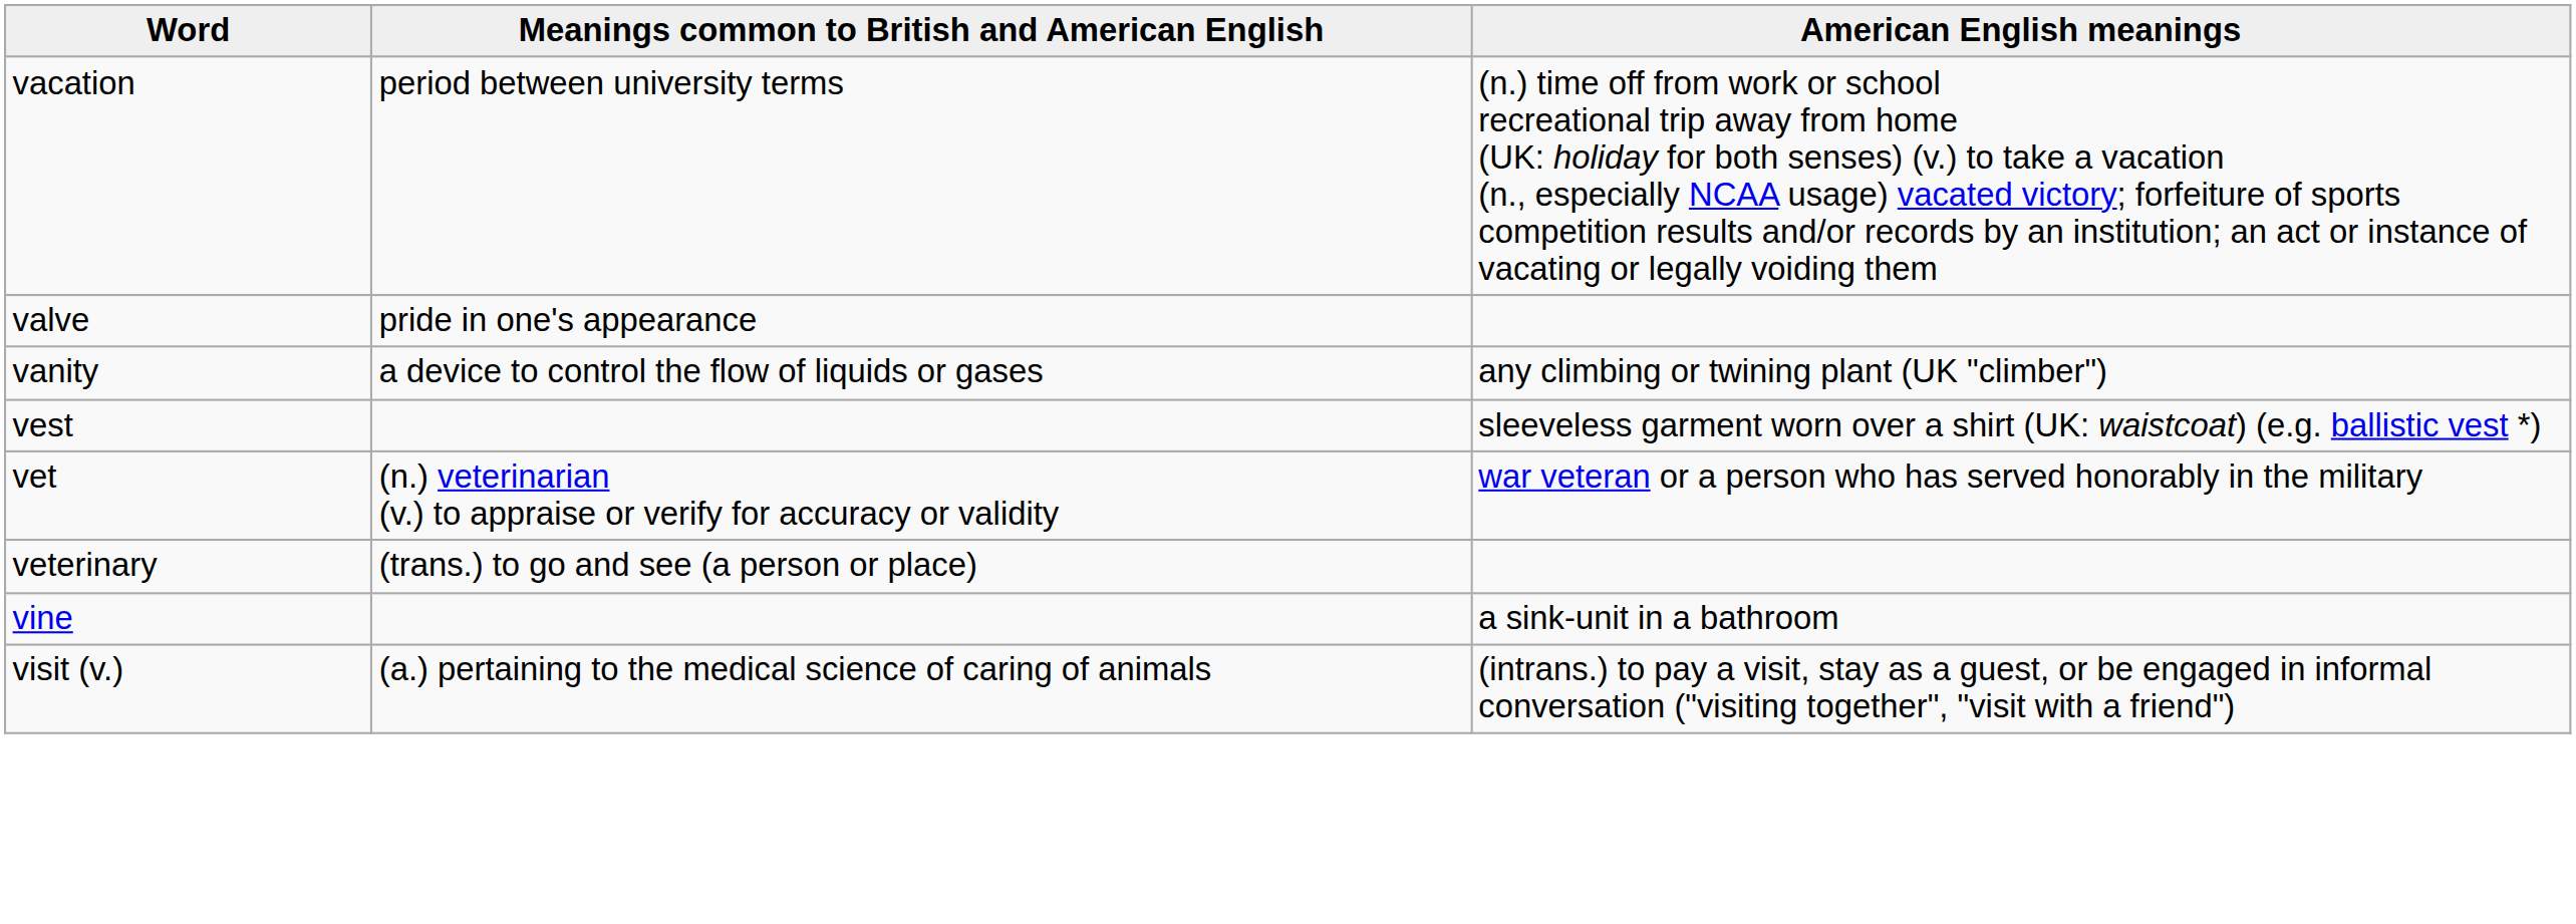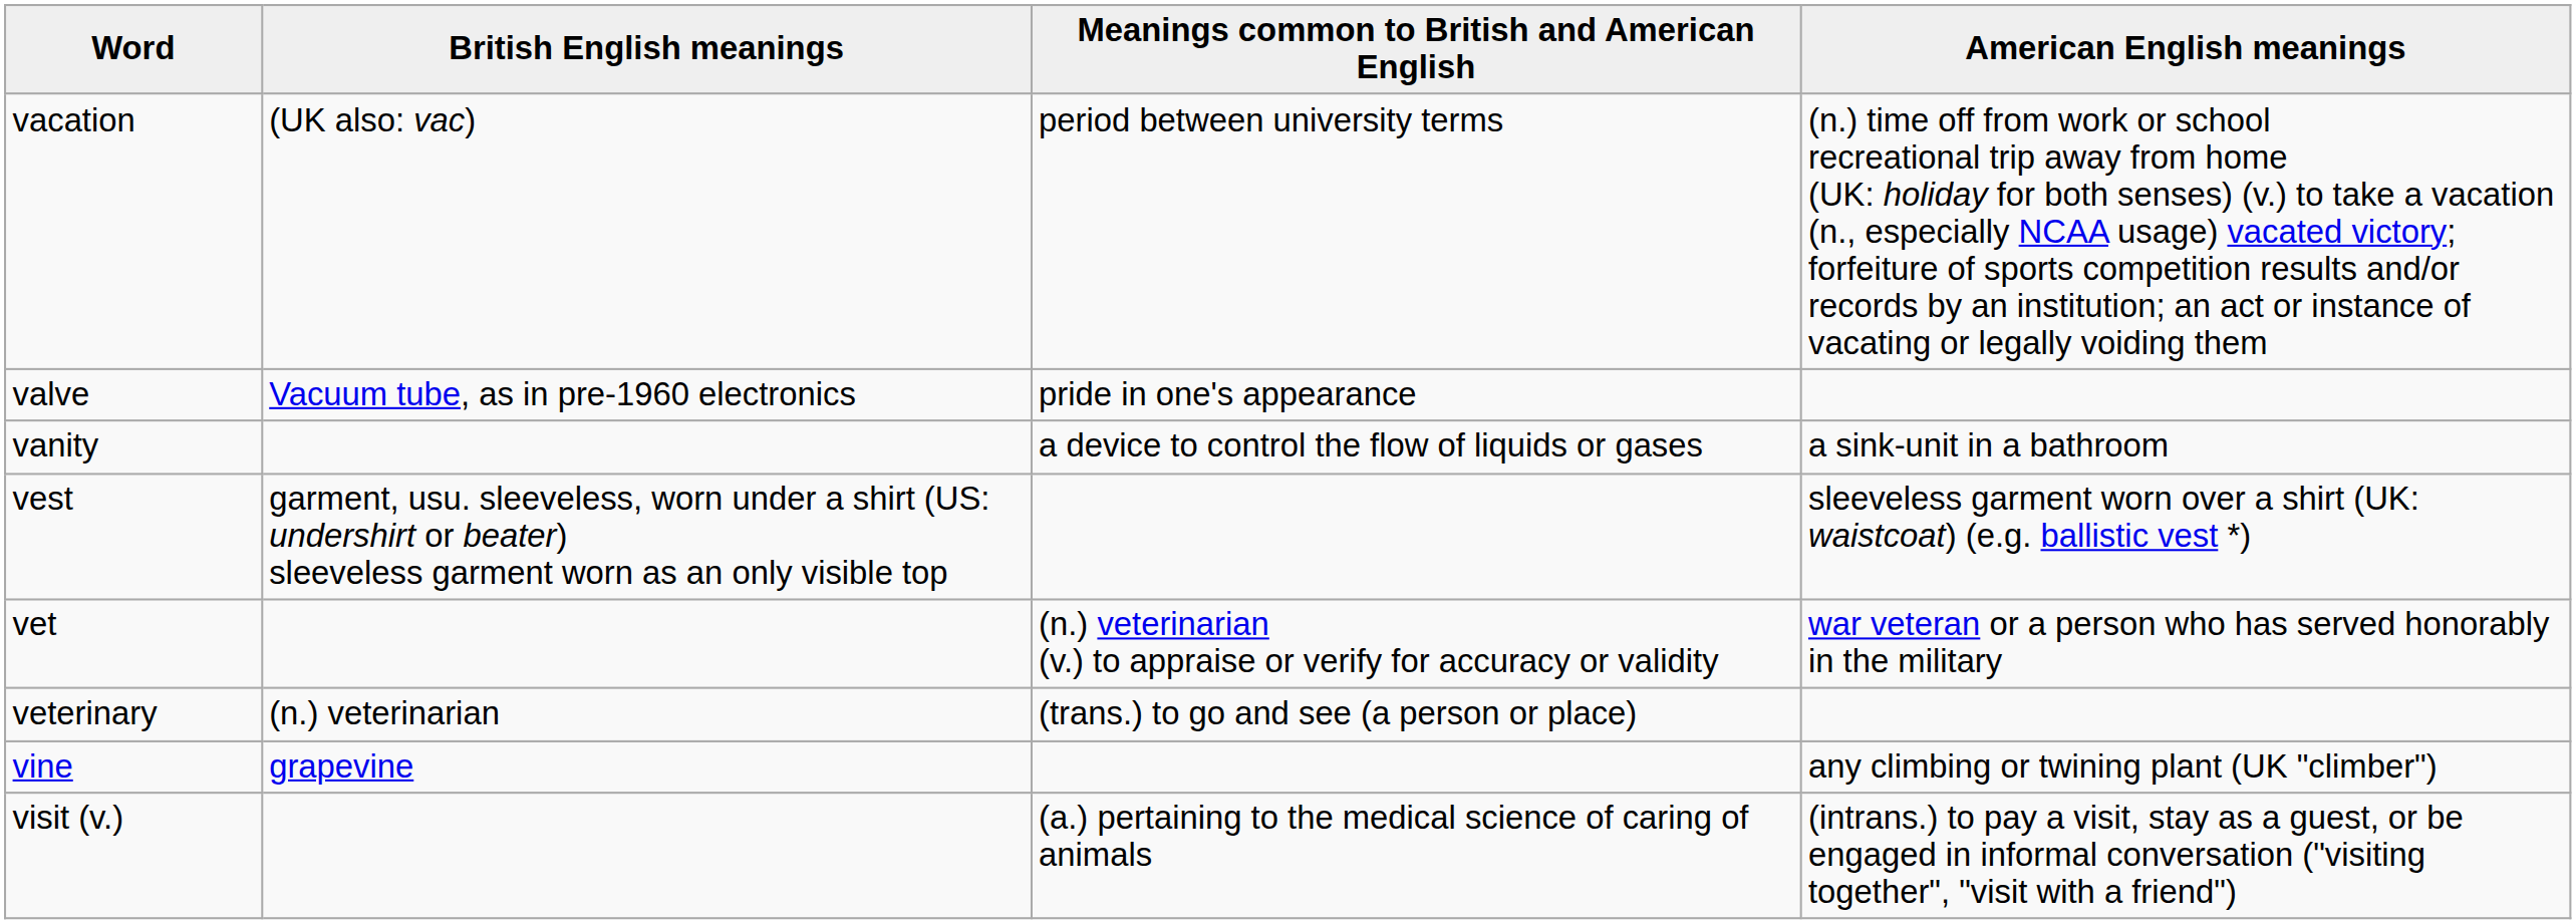+ column: British English meanings | (UK also: vac) | Vacuum tube, as in pre-1960 electronics | garment, usu. sleeveless, worn under a shirt (US: undershirt or beater) sleeveless garment worn as an only visible top | (n.) veterinarian | grapevine
vanity | American English meanings: any climbing or twining plant (UK "climber") -> a sink-unit in a bathroom
vine | American English meanings: a sink-unit in a bathroom -> any climbing or twining plant (UK "climber")
